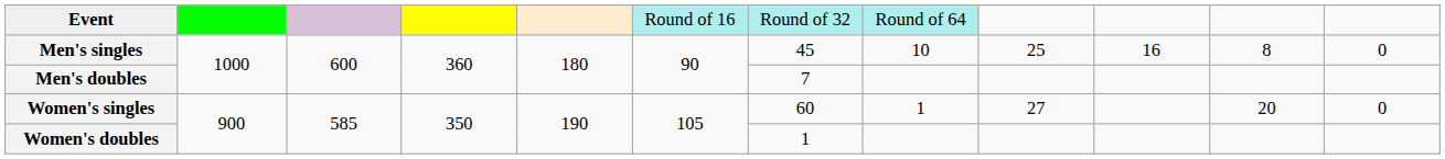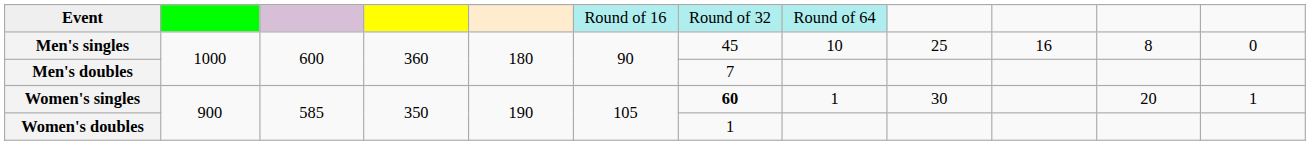Women's singles | column 7: normal -> bold
Women's singles | column 9: 27 -> 30
Women's singles | column 12: 0 -> 1
